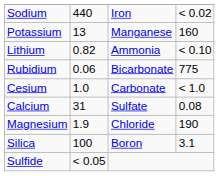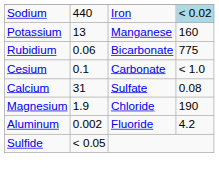Sodium | column 4: no background -> lightblue background
- row: Lithium | 0.82 | Ammonia | < 0.10
Cesium | column 2: 1.0 -> 0.1
+ row: Aluminum | 0.002 | Fluoride | 4.2
- row: Silica | 100 | Boron | 3.1
